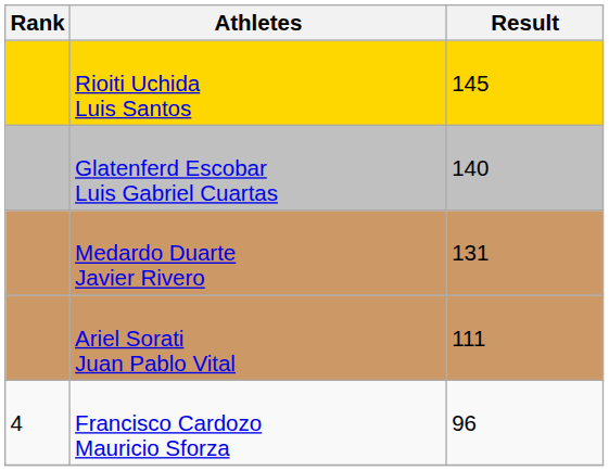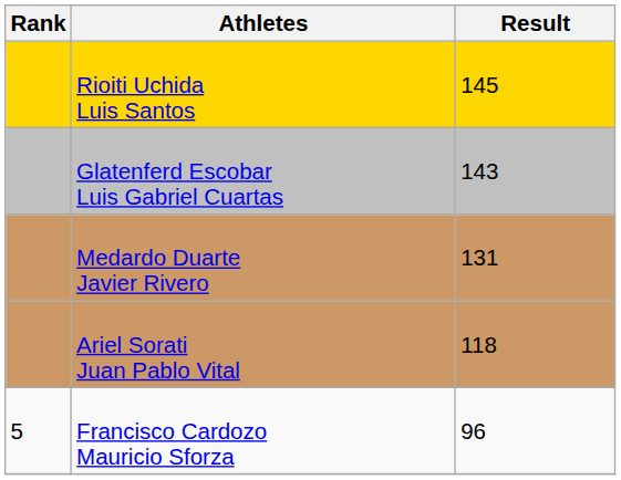Glatenferd Escobar Luis Gabriel Cuartas | Result: 140 -> 143
Ariel Sorati Juan Pablo Vital | Result: 111 -> 118
Francisco Cardozo Mauricio Sforza | Rank: 4 -> 5
